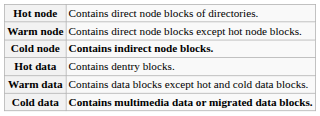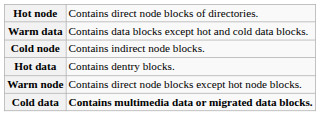rows swapped: Warm node <-> Warm data
Cold node | column 2: bold -> normal
